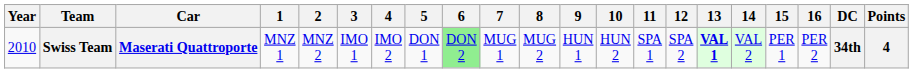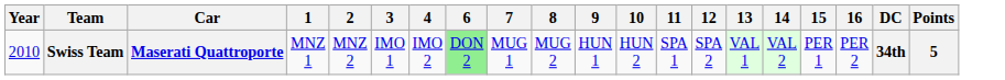- column: 5 | DON 1
Swiss Team | 13: bold -> normal
Swiss Team | Points: 4 -> 5
